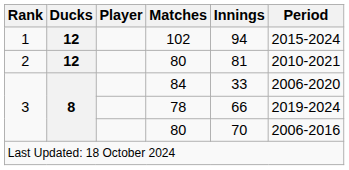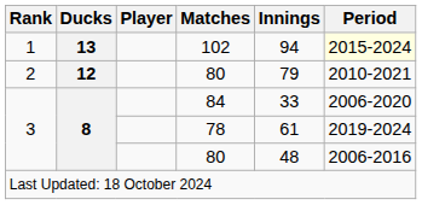102 | Ducks: 12 -> 13
102 | Period: no background -> lightyellow background
2 / 80 | Innings: 81 -> 79
78 | Innings: 66 -> 61
3 / 80 | Innings: 70 -> 48
